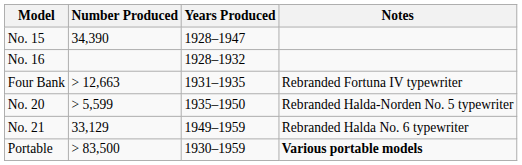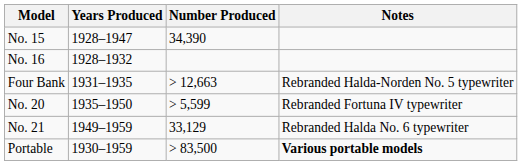columns swapped: Years Produced <-> Number Produced
Four Bank | Notes: Rebranded Fortuna IV typewriter -> Rebranded Halda-Norden No. 5 typewriter
No. 20 | Notes: Rebranded Halda-Norden No. 5 typewriter -> Rebranded Fortuna IV typewriter
